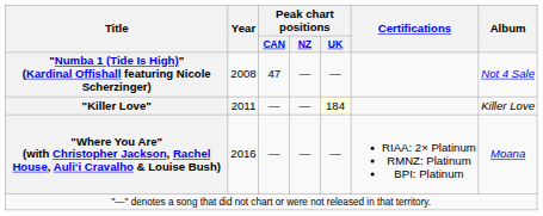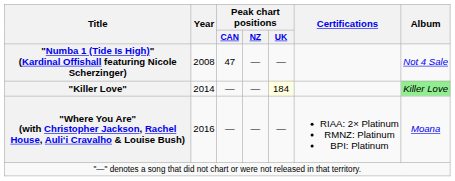"Killer Love" | Year: 2011 -> 2014
"Killer Love" | Album: no background -> lightgreen background
